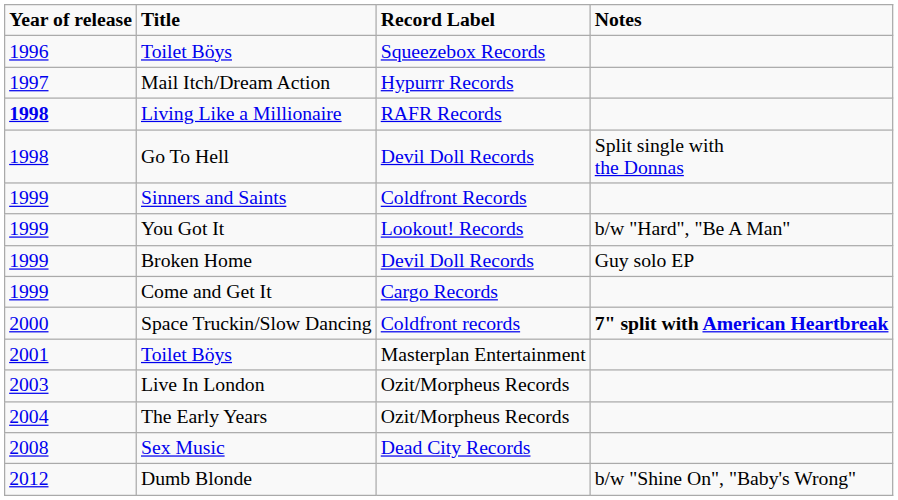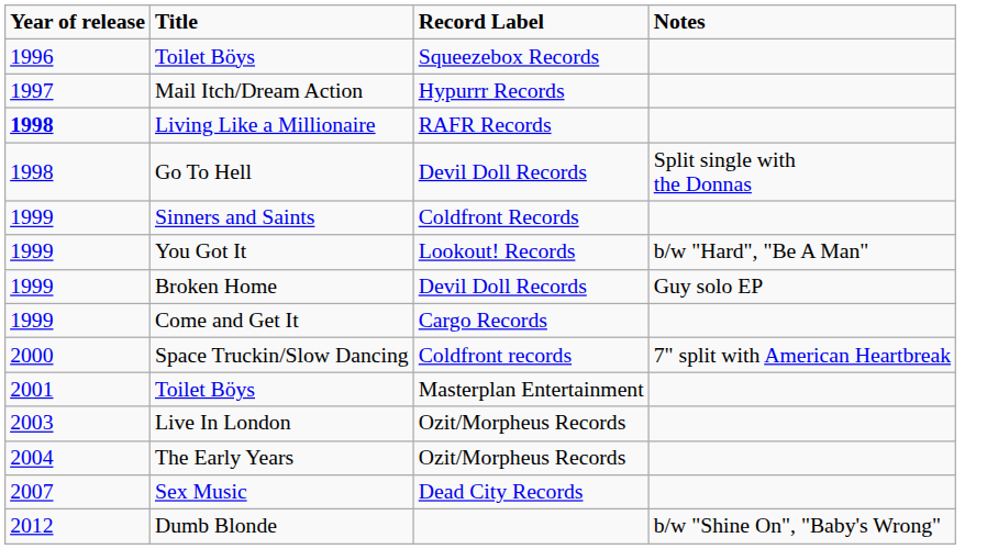Space Truckin/Slow Dancing | Notes: bold -> normal
Sex Music | Year of release: 2008 -> 2007
